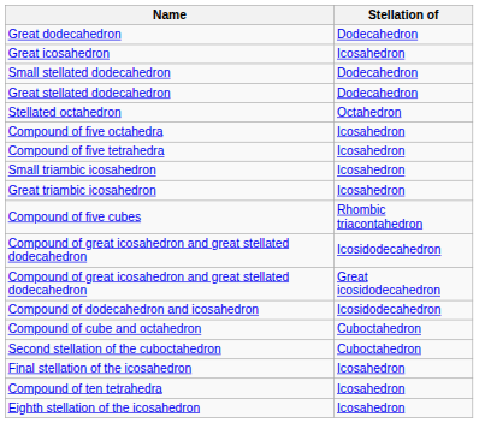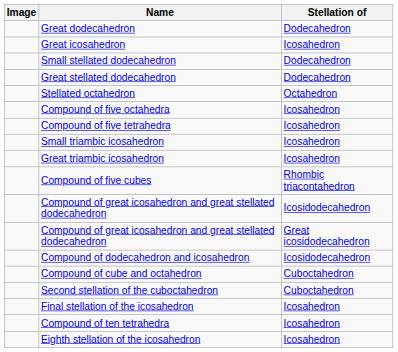+ column: Image
